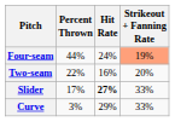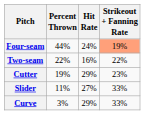Two-seam | Strikeout + Fanning Rate: 20% -> 22%
+ row: Cutter | 19% | 29% | 23%
Slider | Percent Thrown: 17% -> 11%
Slider | Hit Rate: bold -> normal
